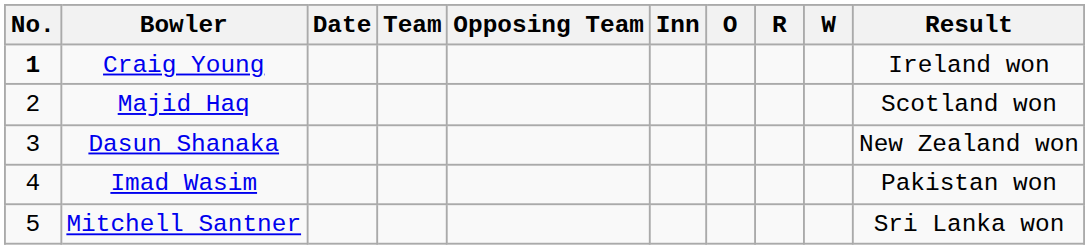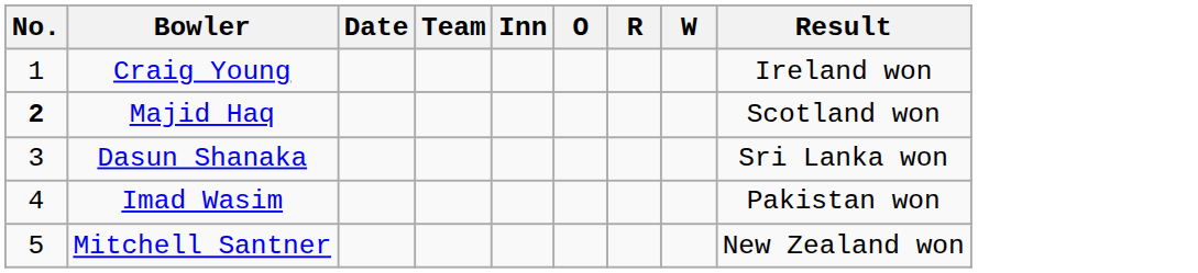- column: Opposing Team
Craig Young | No.: bold -> normal
Majid Haq | No.: normal -> bold
Dasun Shanaka | Result: New Zealand won -> Sri Lanka won
Mitchell Santner | Result: Sri Lanka won -> New Zealand won
